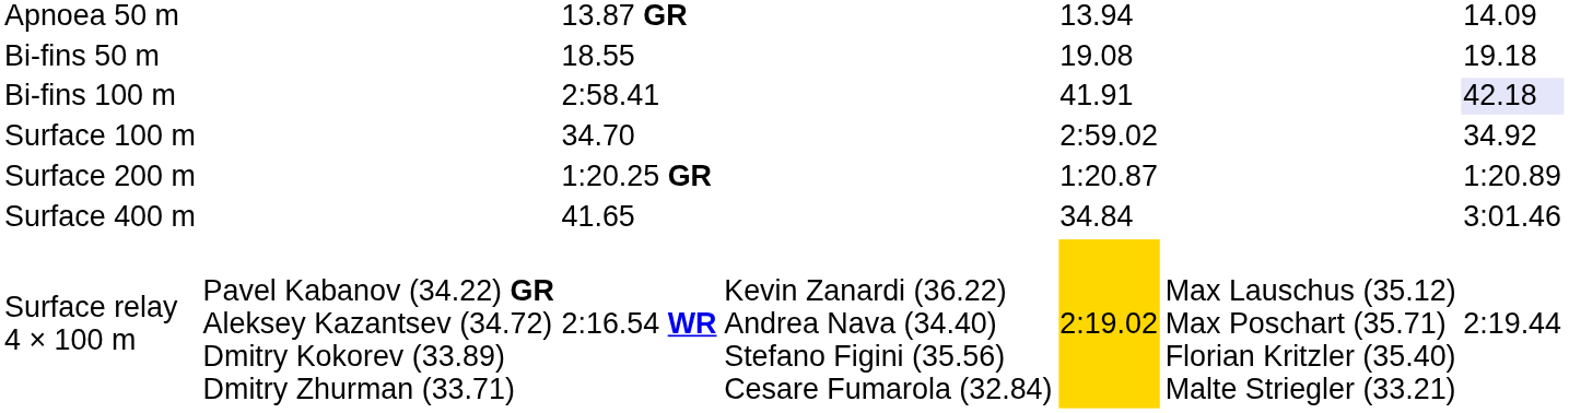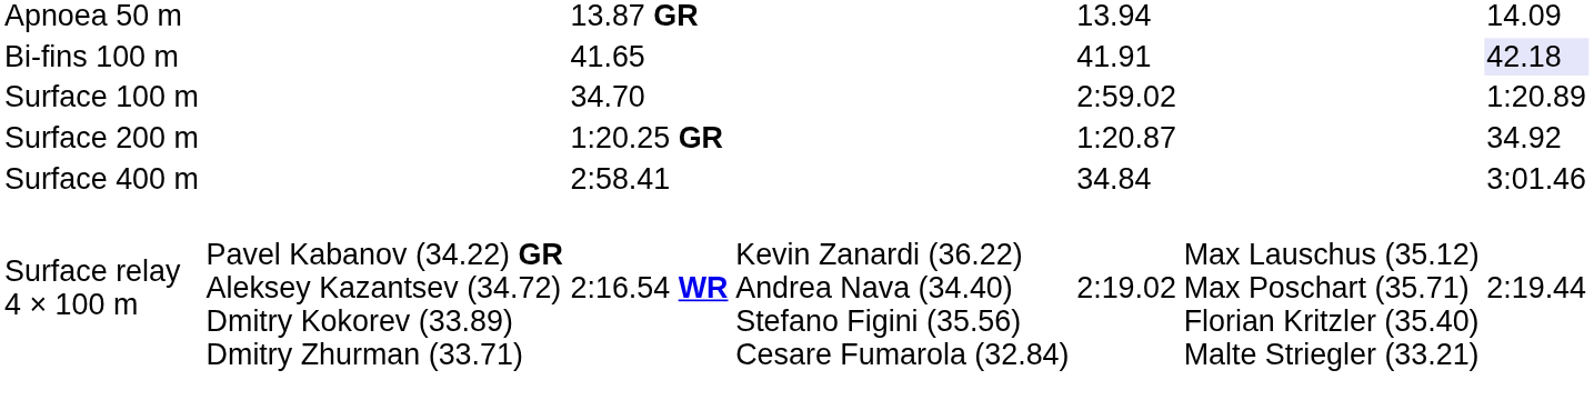- row: Bi-fins 50 m | 18.55 | 19.08 | 19.18
Bi-fins 100 m | column 3: 2:58.41 -> 41.65
Surface 100 m | column 7: 34.92 -> 1:20.89
Surface 200 m | column 7: 1:20.89 -> 34.92
Surface 400 m | column 3: 41.65 -> 2:58.41
Surface relay 4 × 100 m | column 5: gold background -> no background
